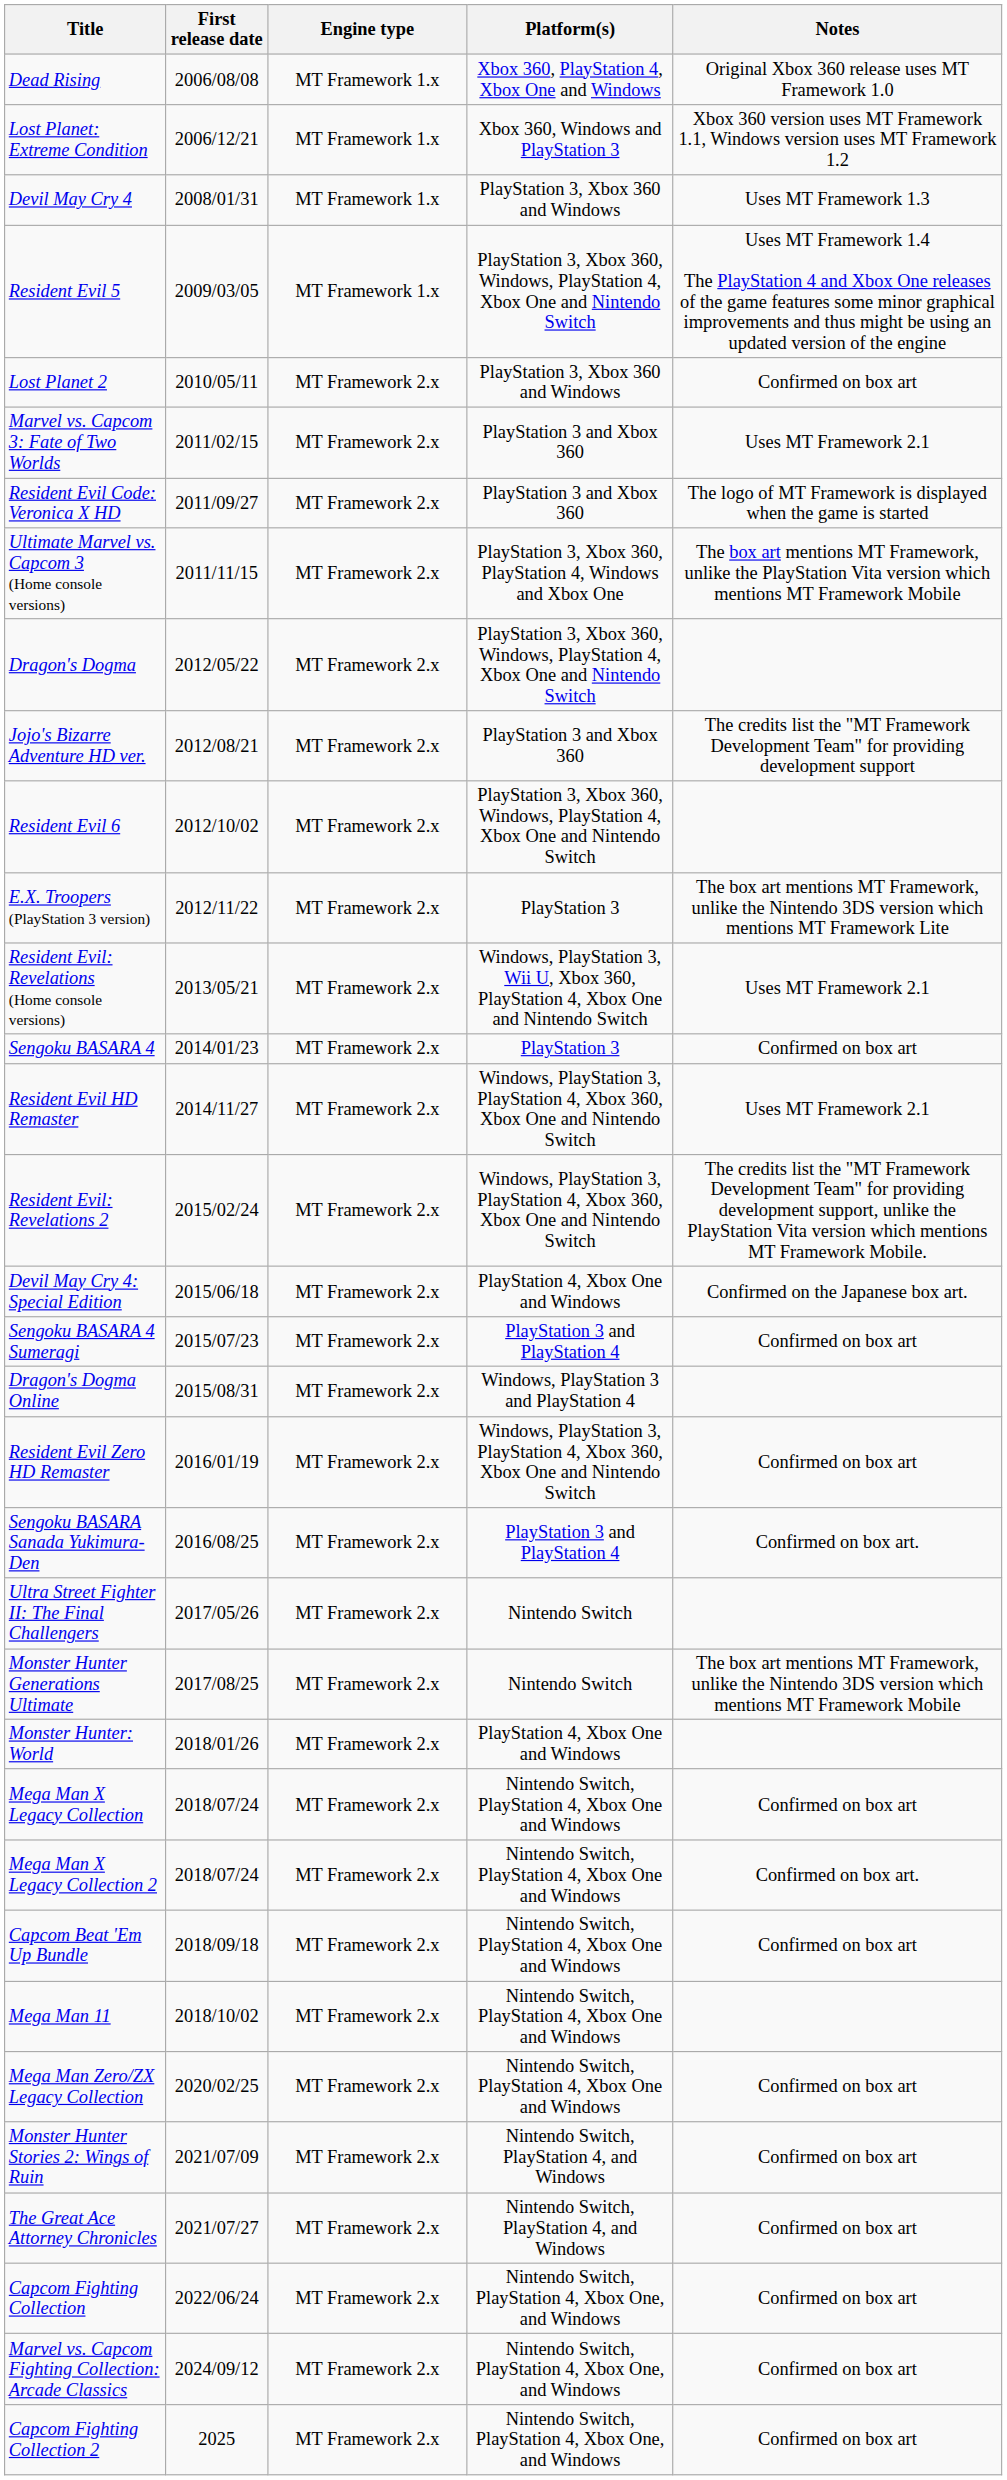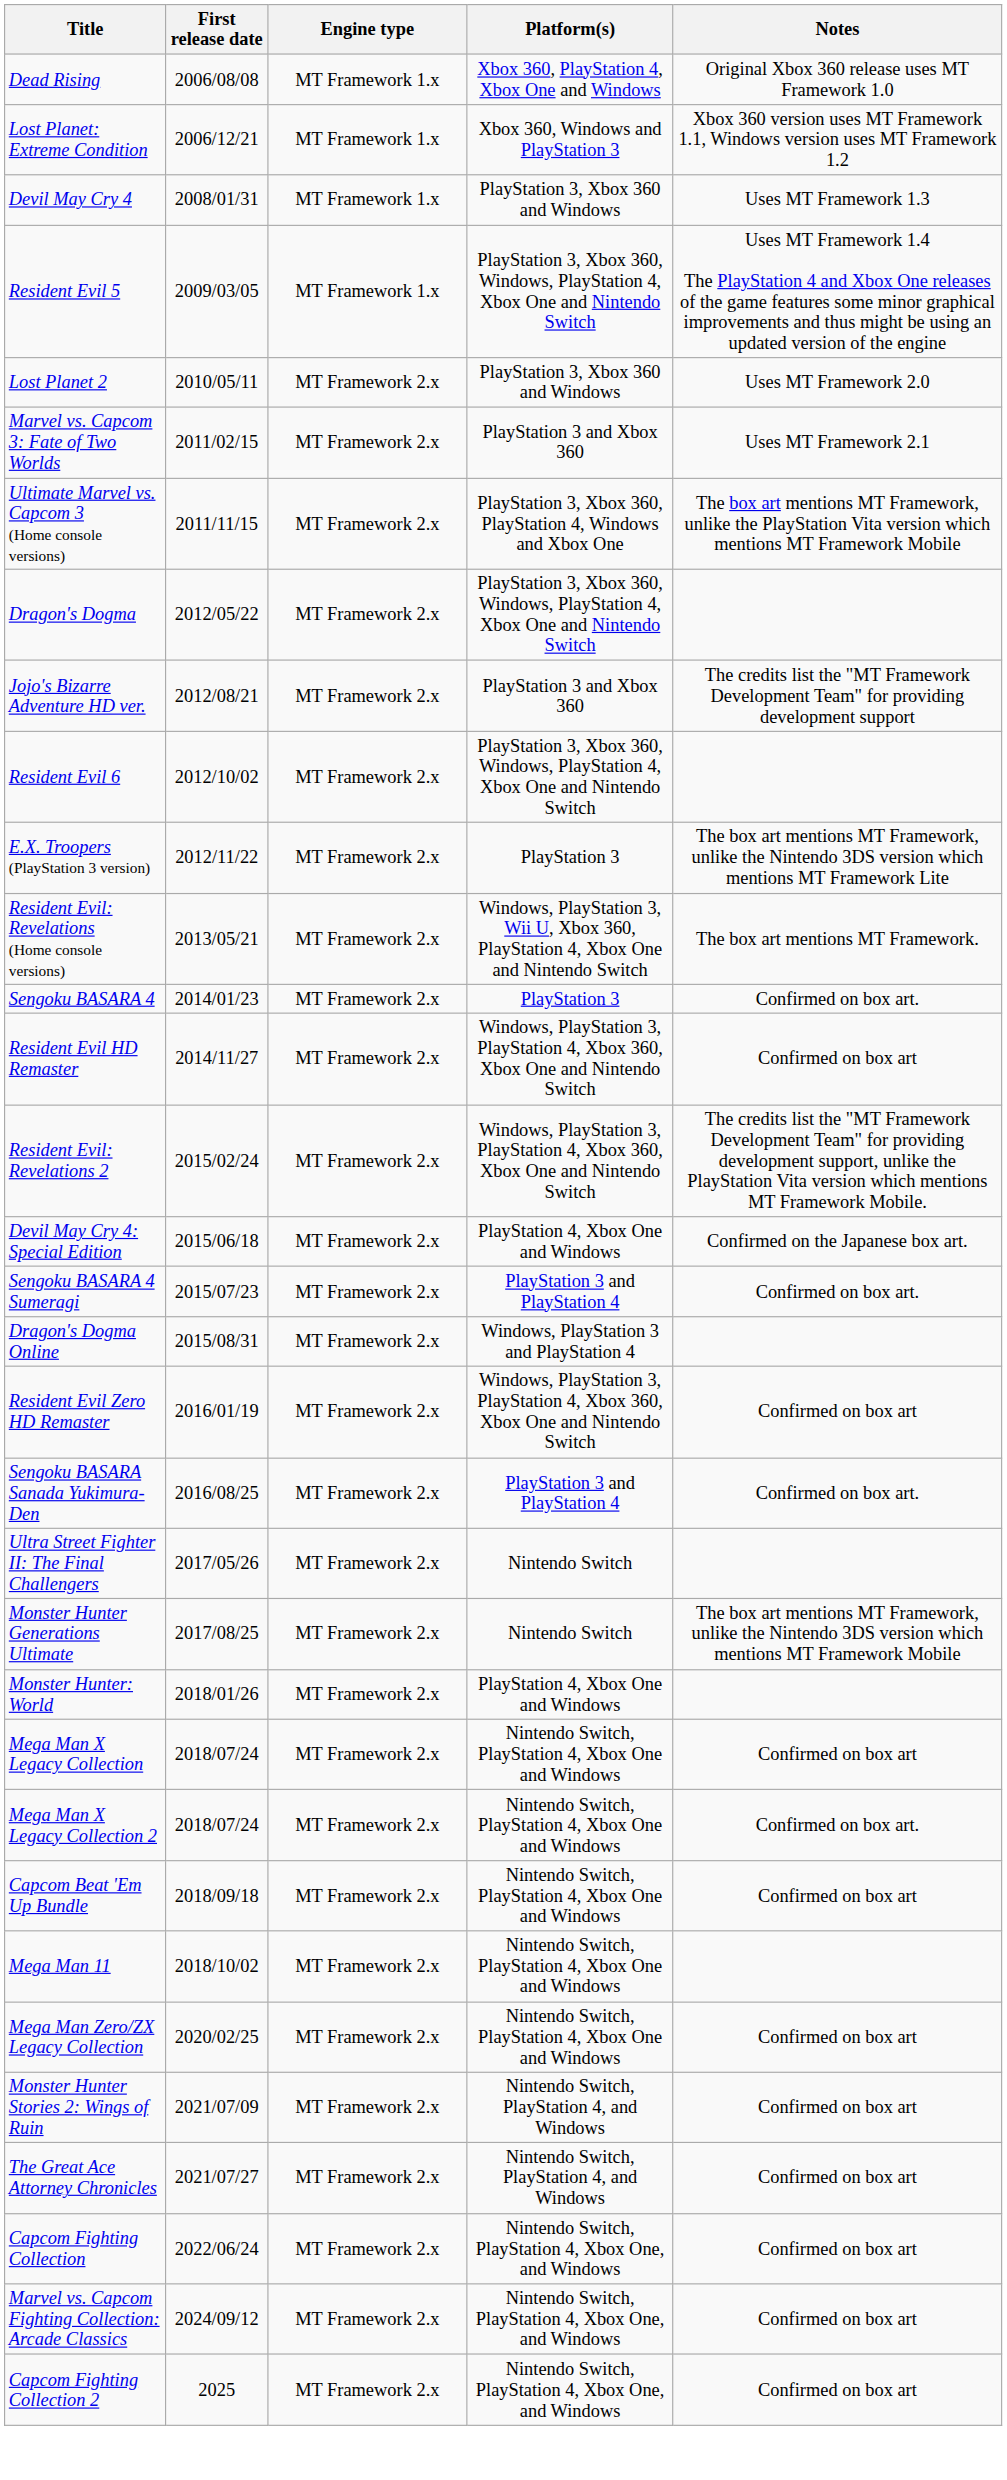Lost Planet 2 | Notes: Confirmed on box art -> Uses MT Framework 2.0
- row: Resident Evil Code: Veronica X HD | 2011/09/27 | MT Framework 2.x | PlayStation 3 and Xbox 360 | The logo of MT Framework is displayed when the game is started
Resident Evil: Revelations (Home console versions) | Notes: Uses MT Framework 2.1 -> The box art mentions MT Framework.
Sengoku BASARA 4 | Notes: Confirmed on box art -> Confirmed on box art.
Resident Evil HD Remaster | Notes: Uses MT Framework 2.1 -> Confirmed on box art
Sengoku BASARA 4 Sumeragi | Notes: Confirmed on box art -> Confirmed on box art.
